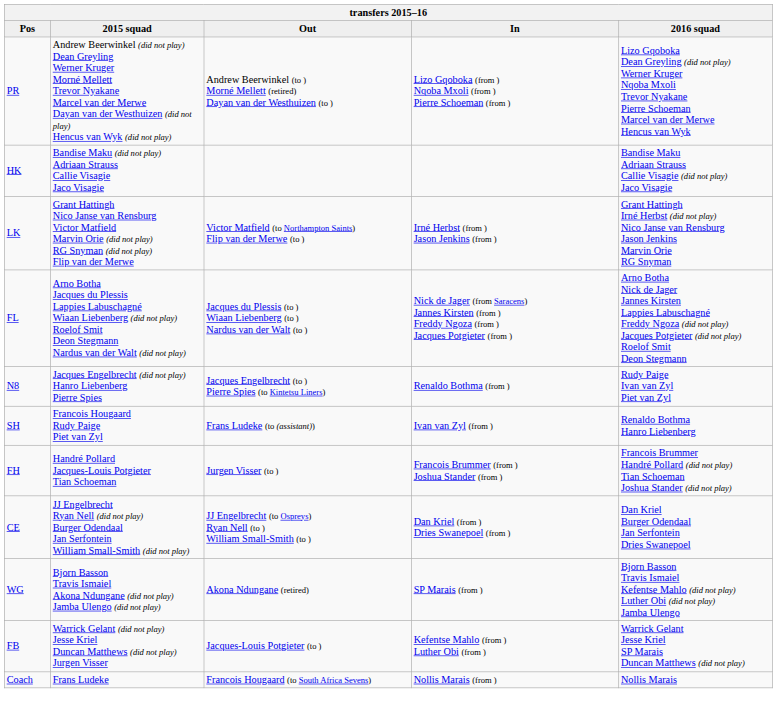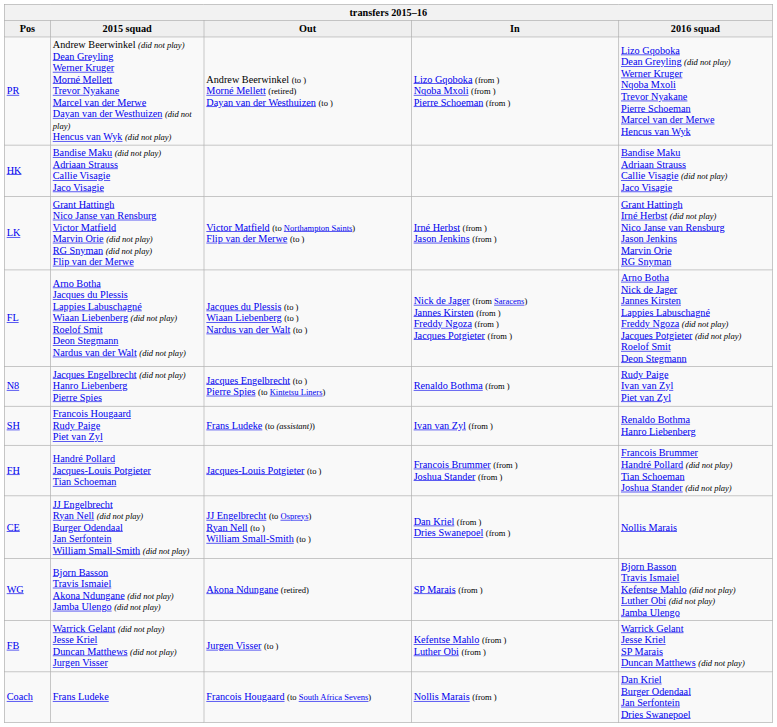FH | Out: Jurgen Visser (to ) -> Jacques-Louis Potgieter (to )
CE | 2016 squad: Dan Kriel Burger Odendaal Jan Serfontein Dries Swanepoel -> Nollis Marais
FB | Out: Jacques-Louis Potgieter (to ) -> Jurgen Visser (to )
Coach | 2016 squad: Nollis Marais -> Dan Kriel Burger Odendaal Jan Serfontein Dries Swanepoel
